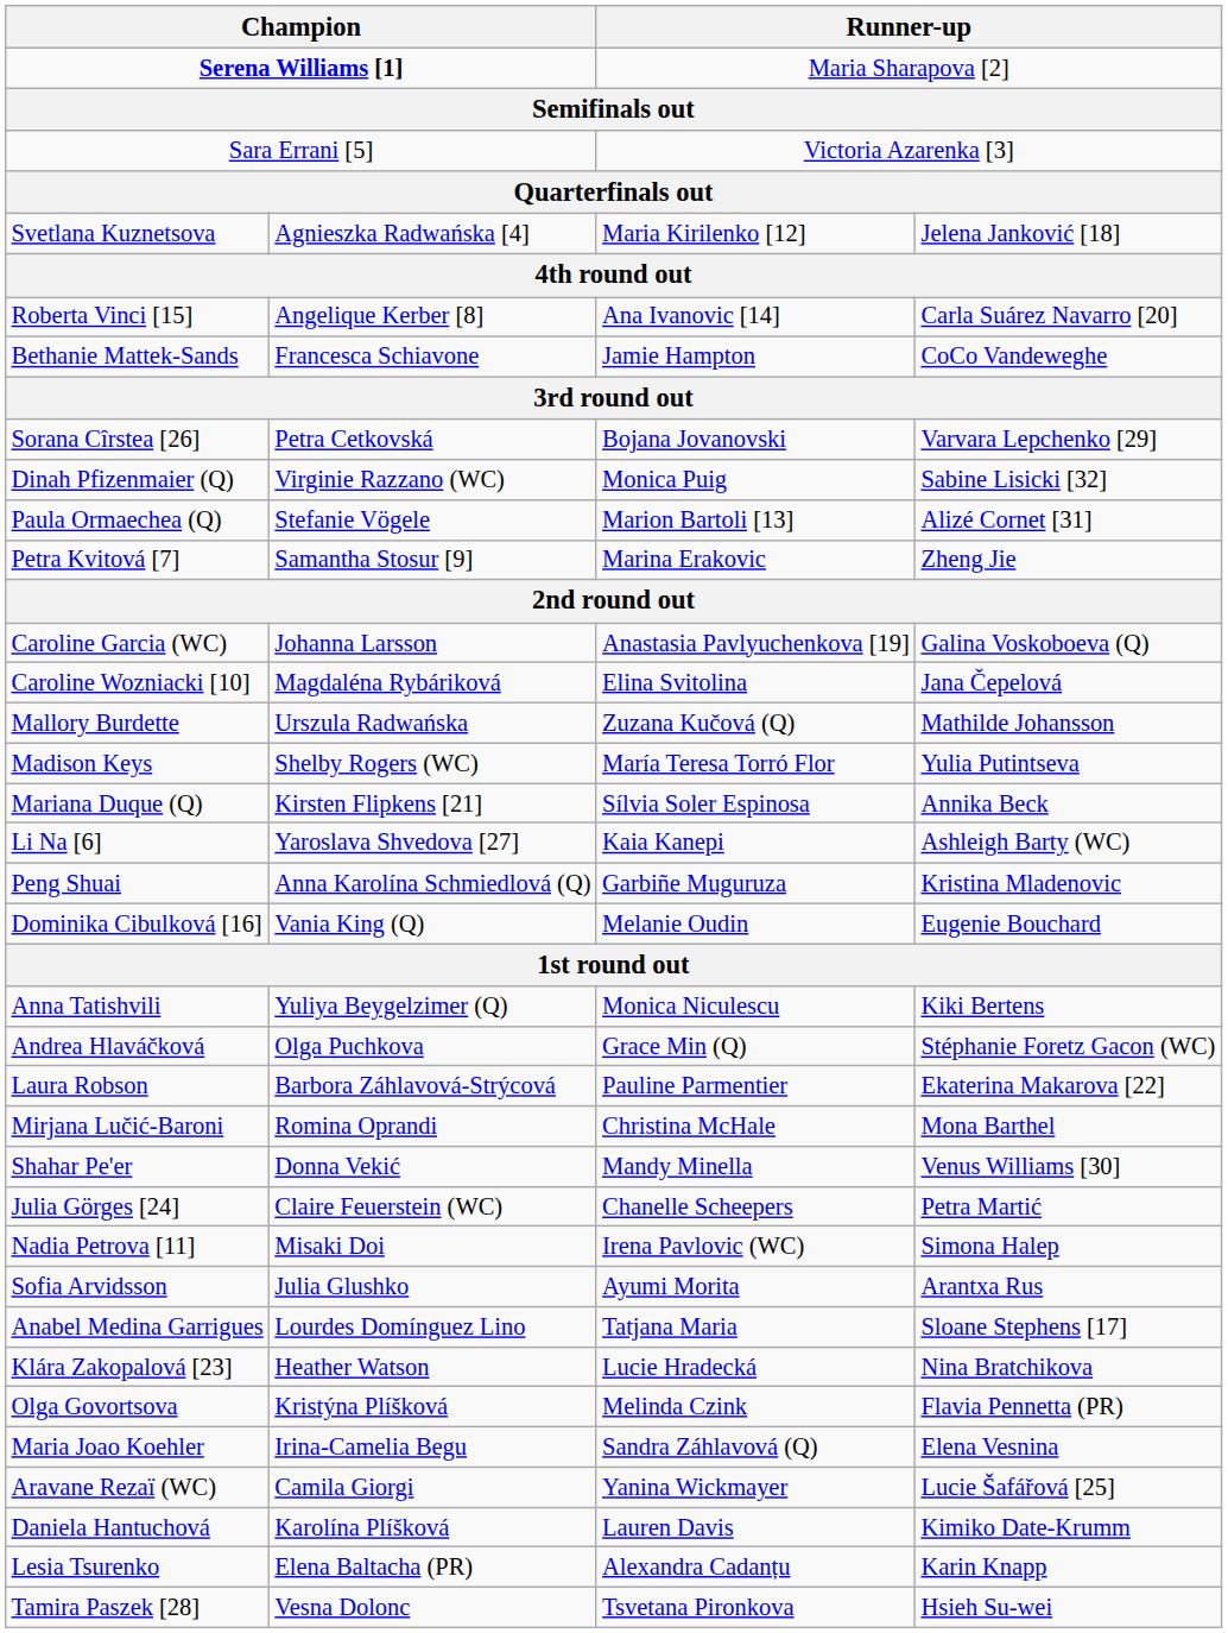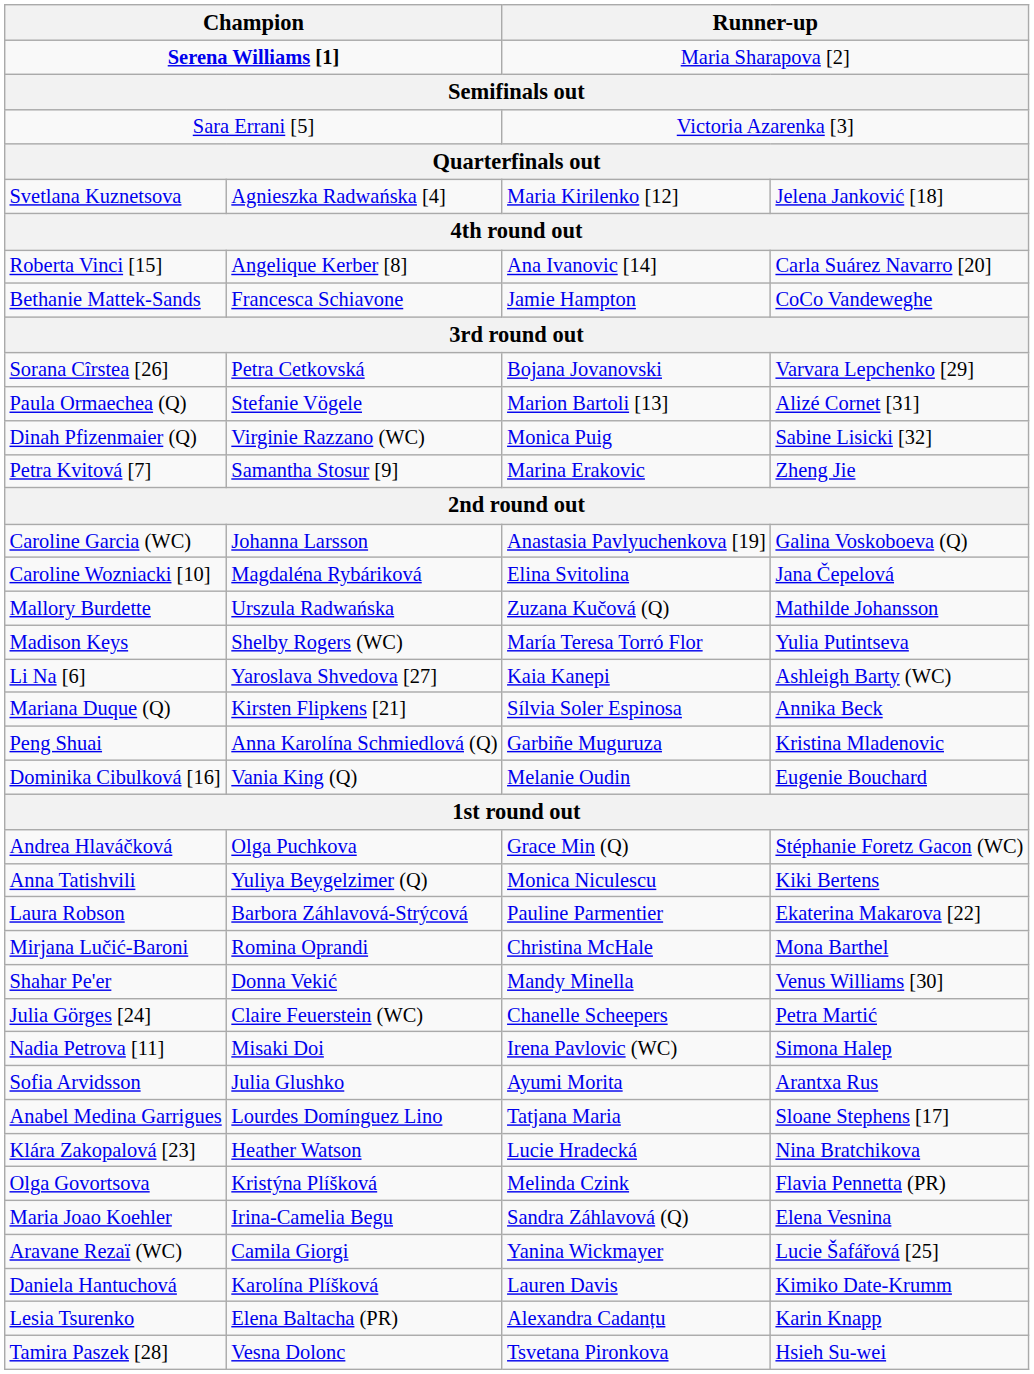rows swapped: Dinah Pfizenmaier (Q) <-> Paula Ormaechea (Q)
rows swapped: Li Na [6] <-> Mariana Duque (Q)
rows swapped: Anna Tatishvili <-> Andrea Hlaváčková
